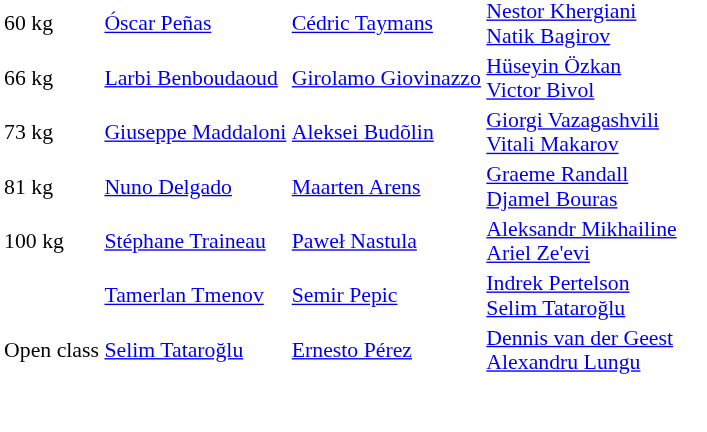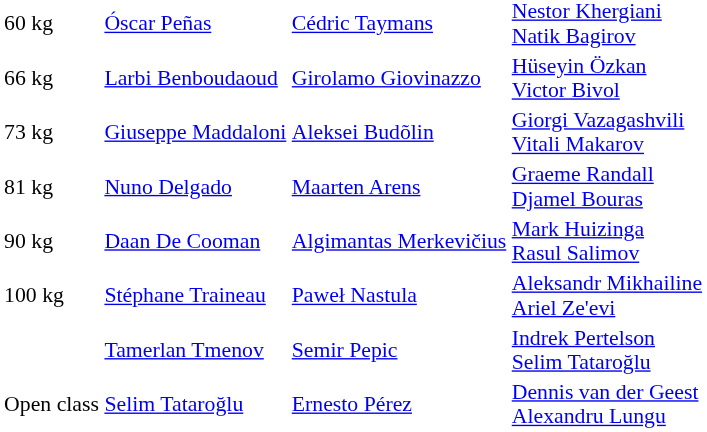+ row: 90 kg | Daan De Cooman | Algimantas Merkevičius | Mark Huizinga Rasul Salimov
